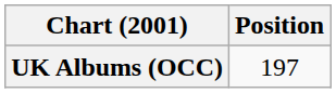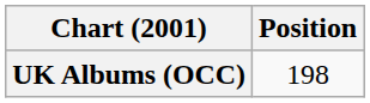UK Albums (OCC) | Position: 197 -> 198
